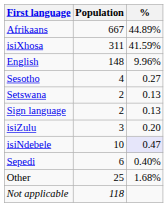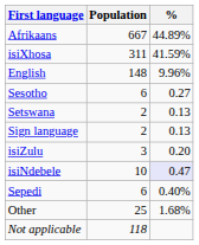Sesotho | Population: 4 -> 6
